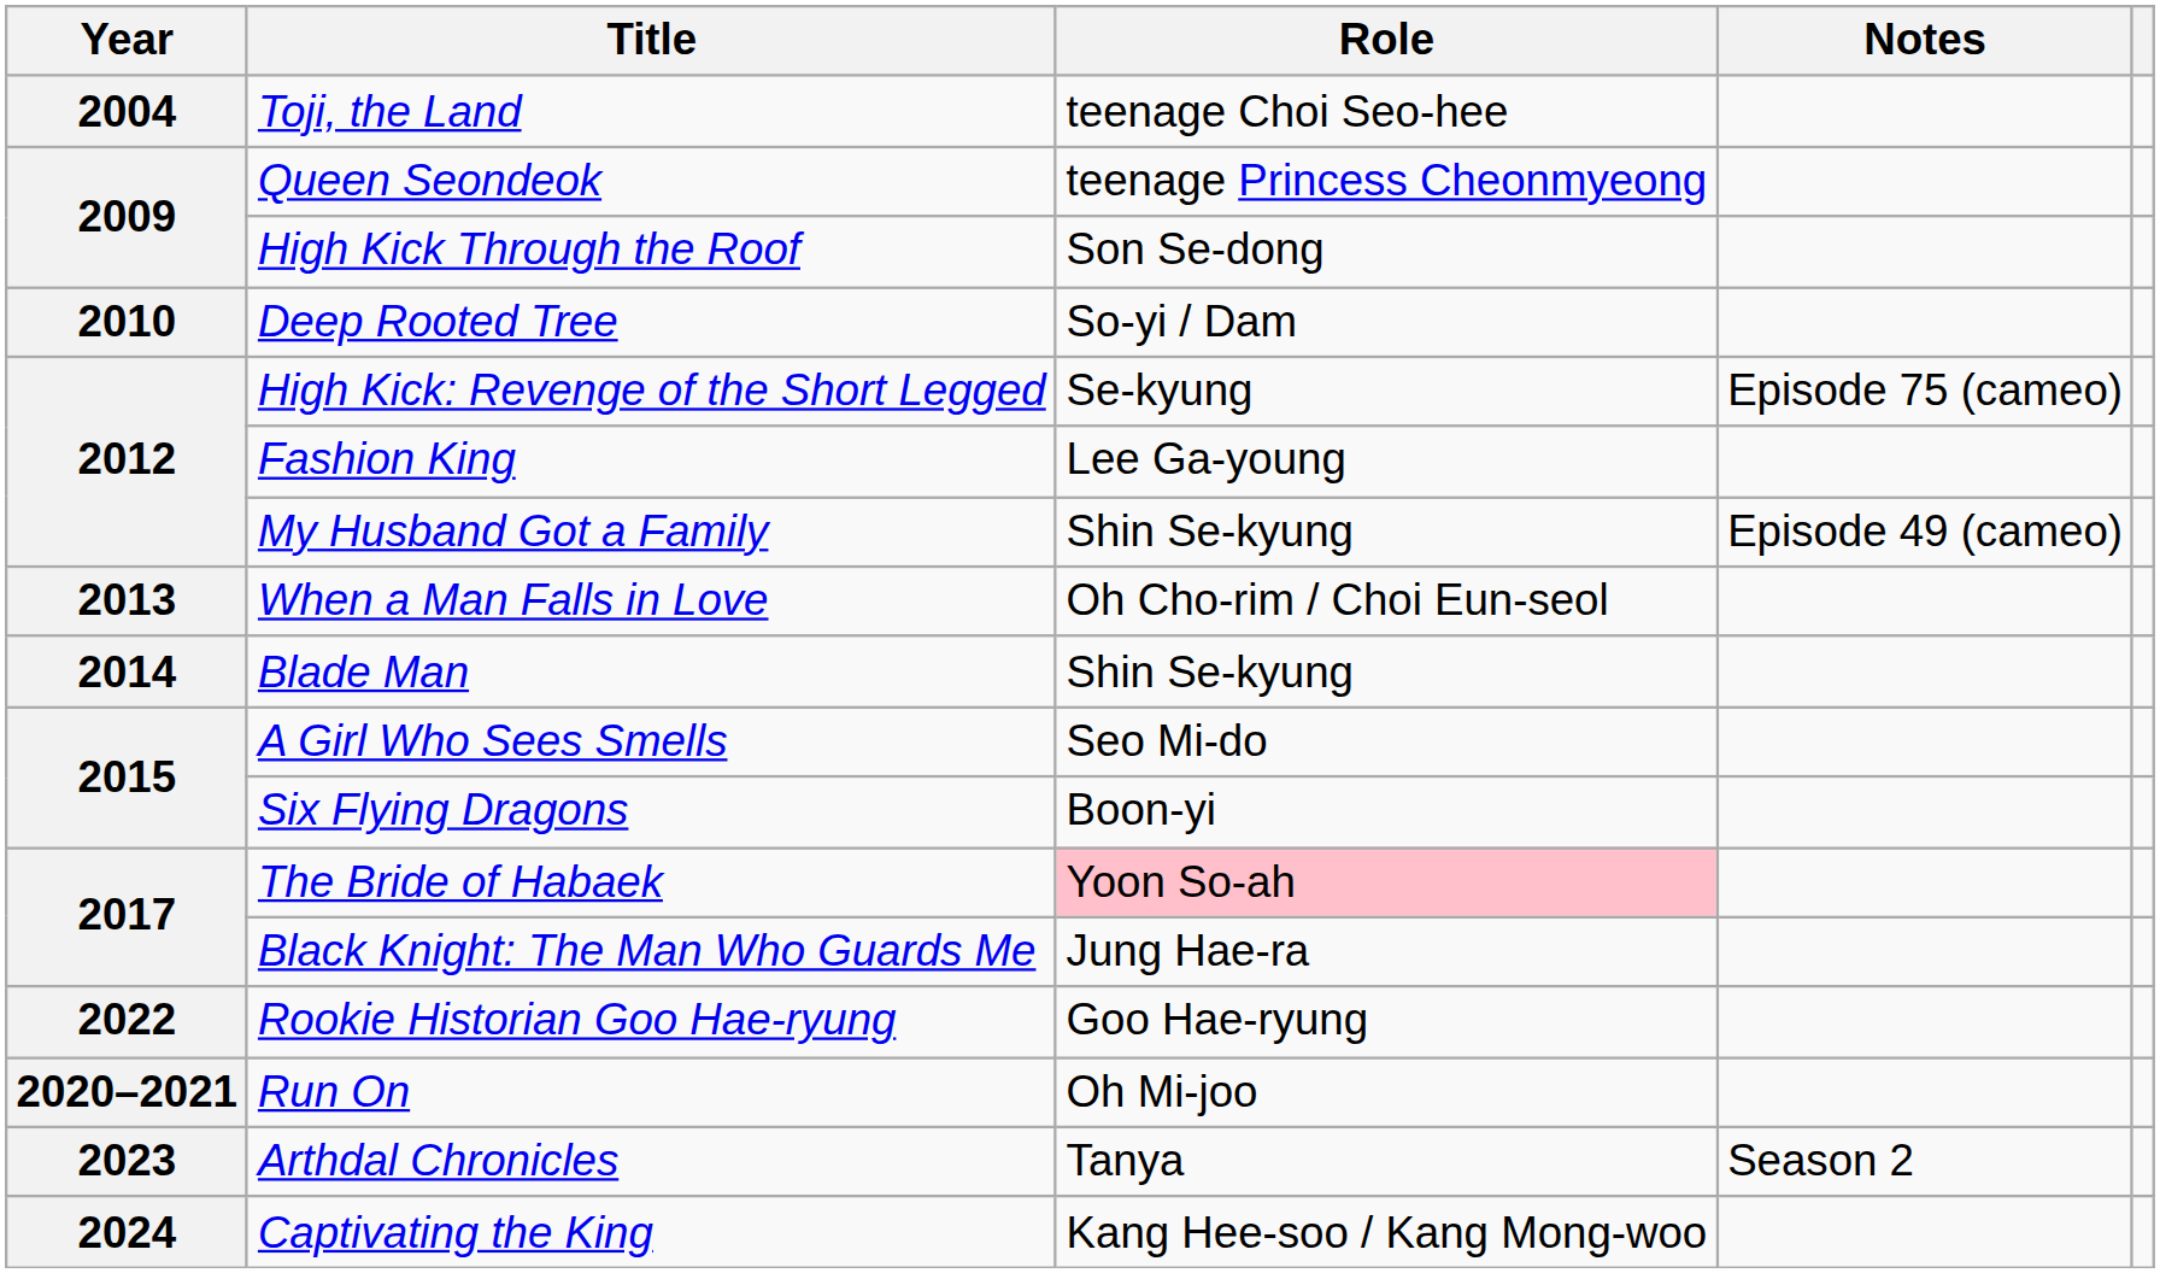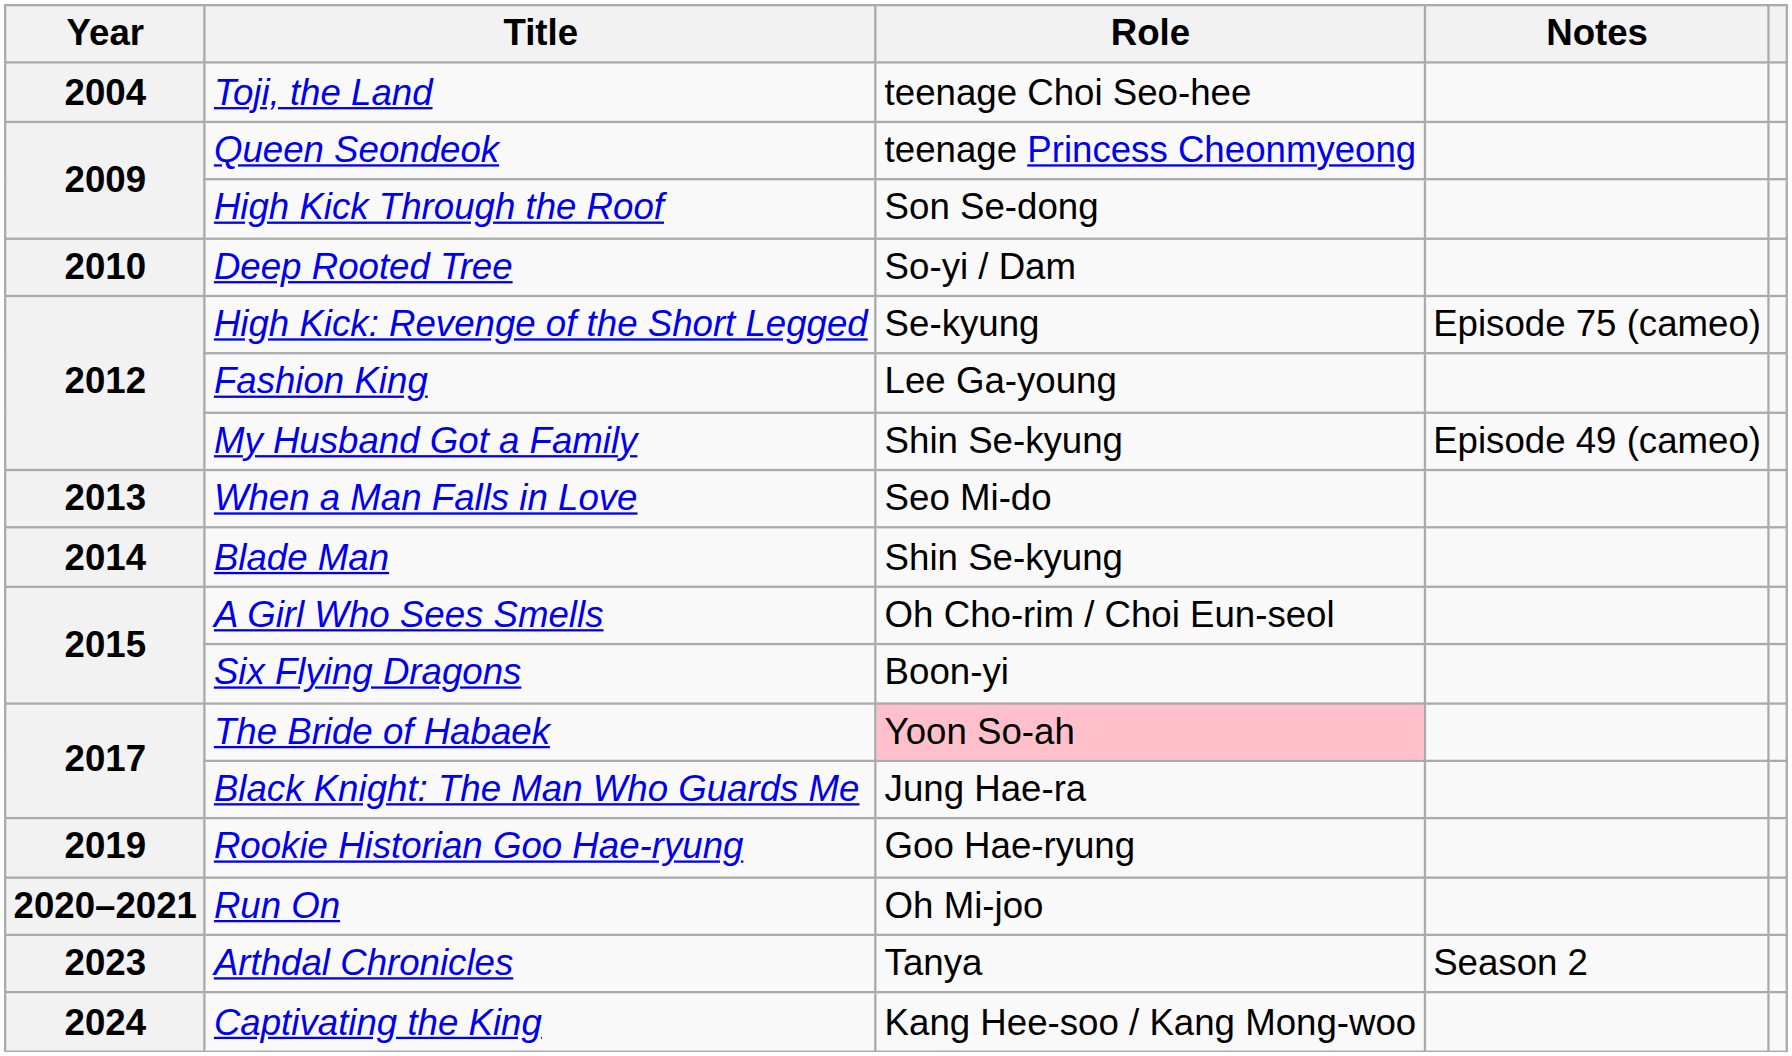When a Man Falls in Love | Role: Oh Cho-rim / Choi Eun-seol -> Seo Mi-do
A Girl Who Sees Smells | Role: Seo Mi-do -> Oh Cho-rim / Choi Eun-seol
Rookie Historian Goo Hae-ryung | Year: 2022 -> 2019
